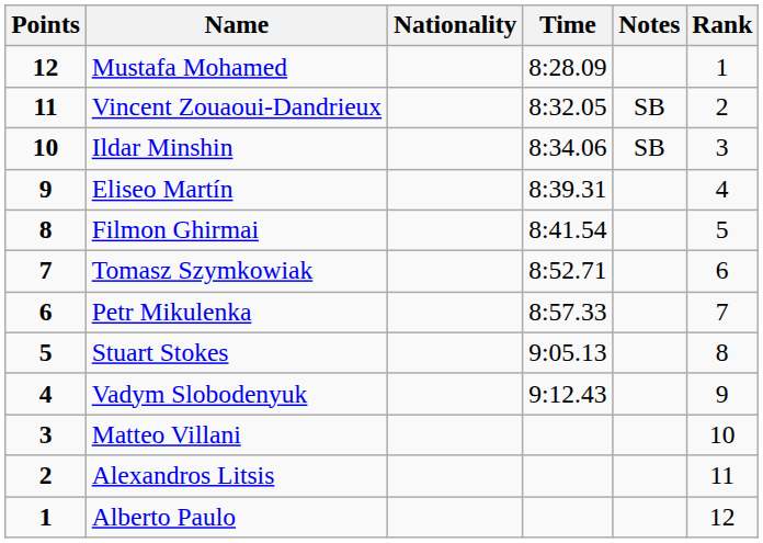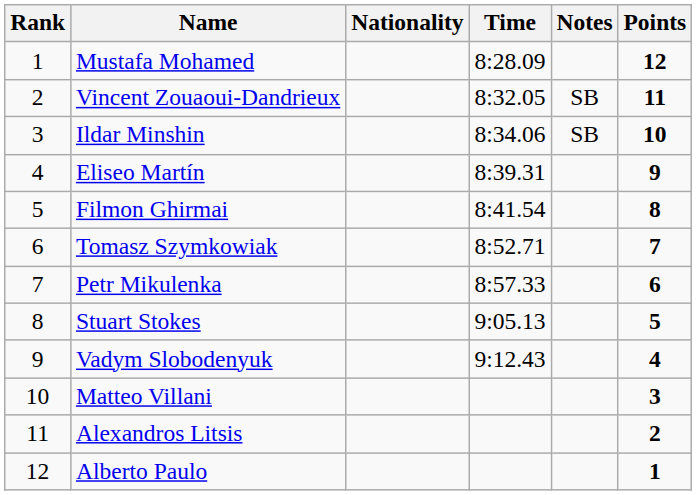columns swapped: Rank <-> Points
